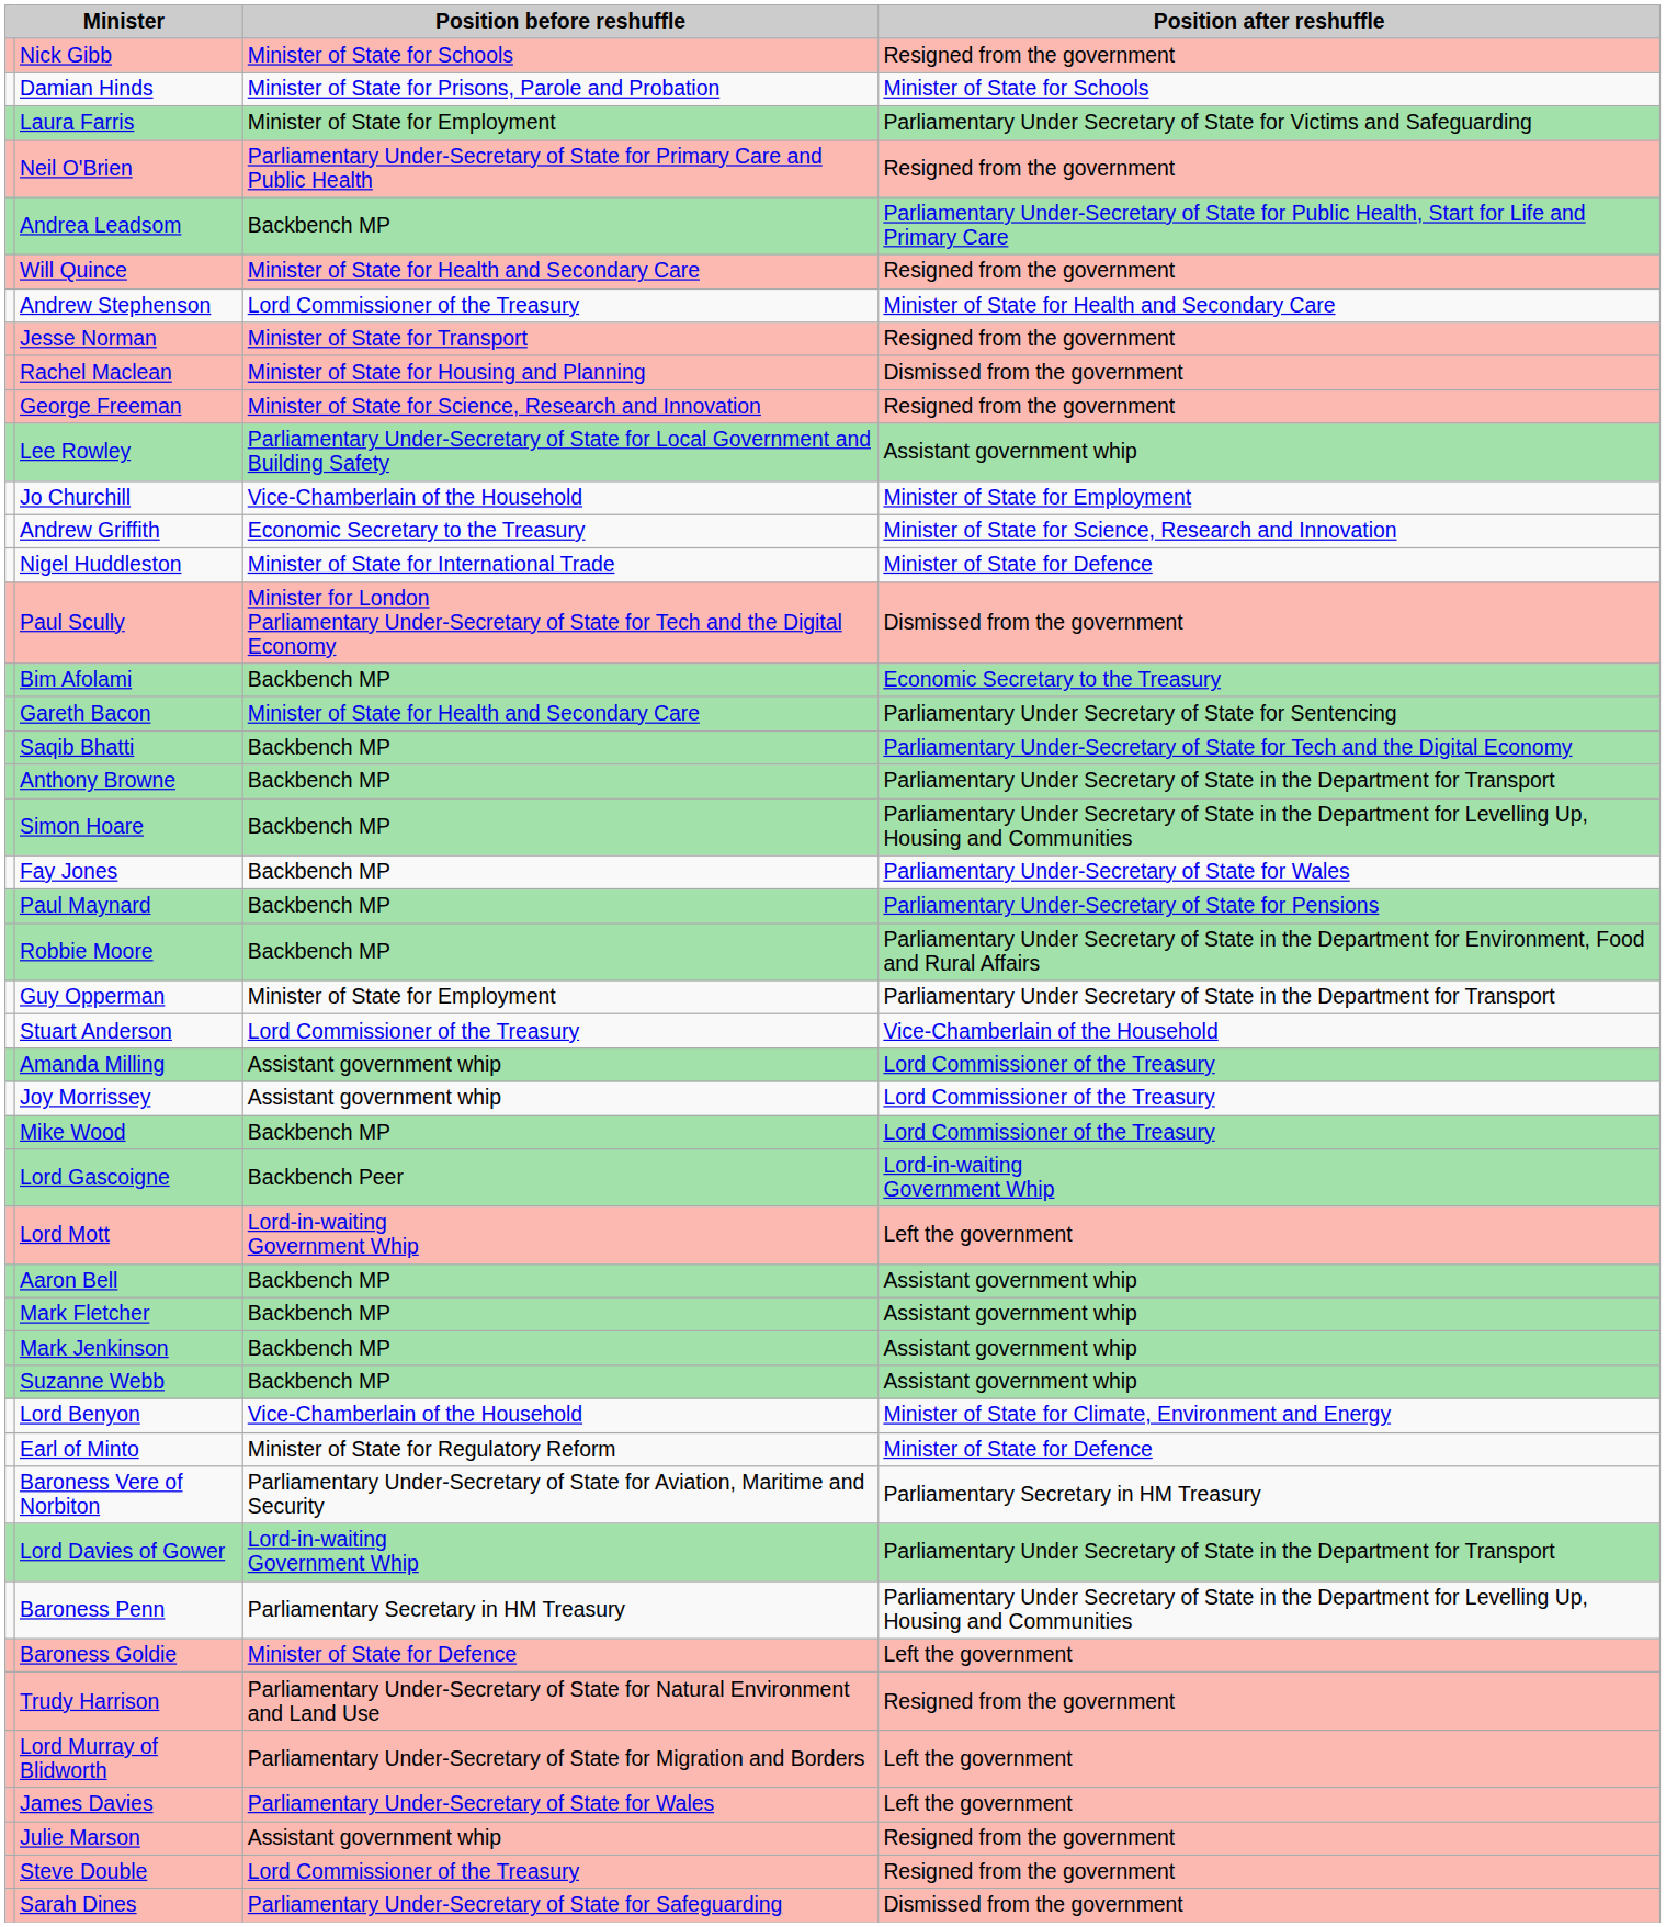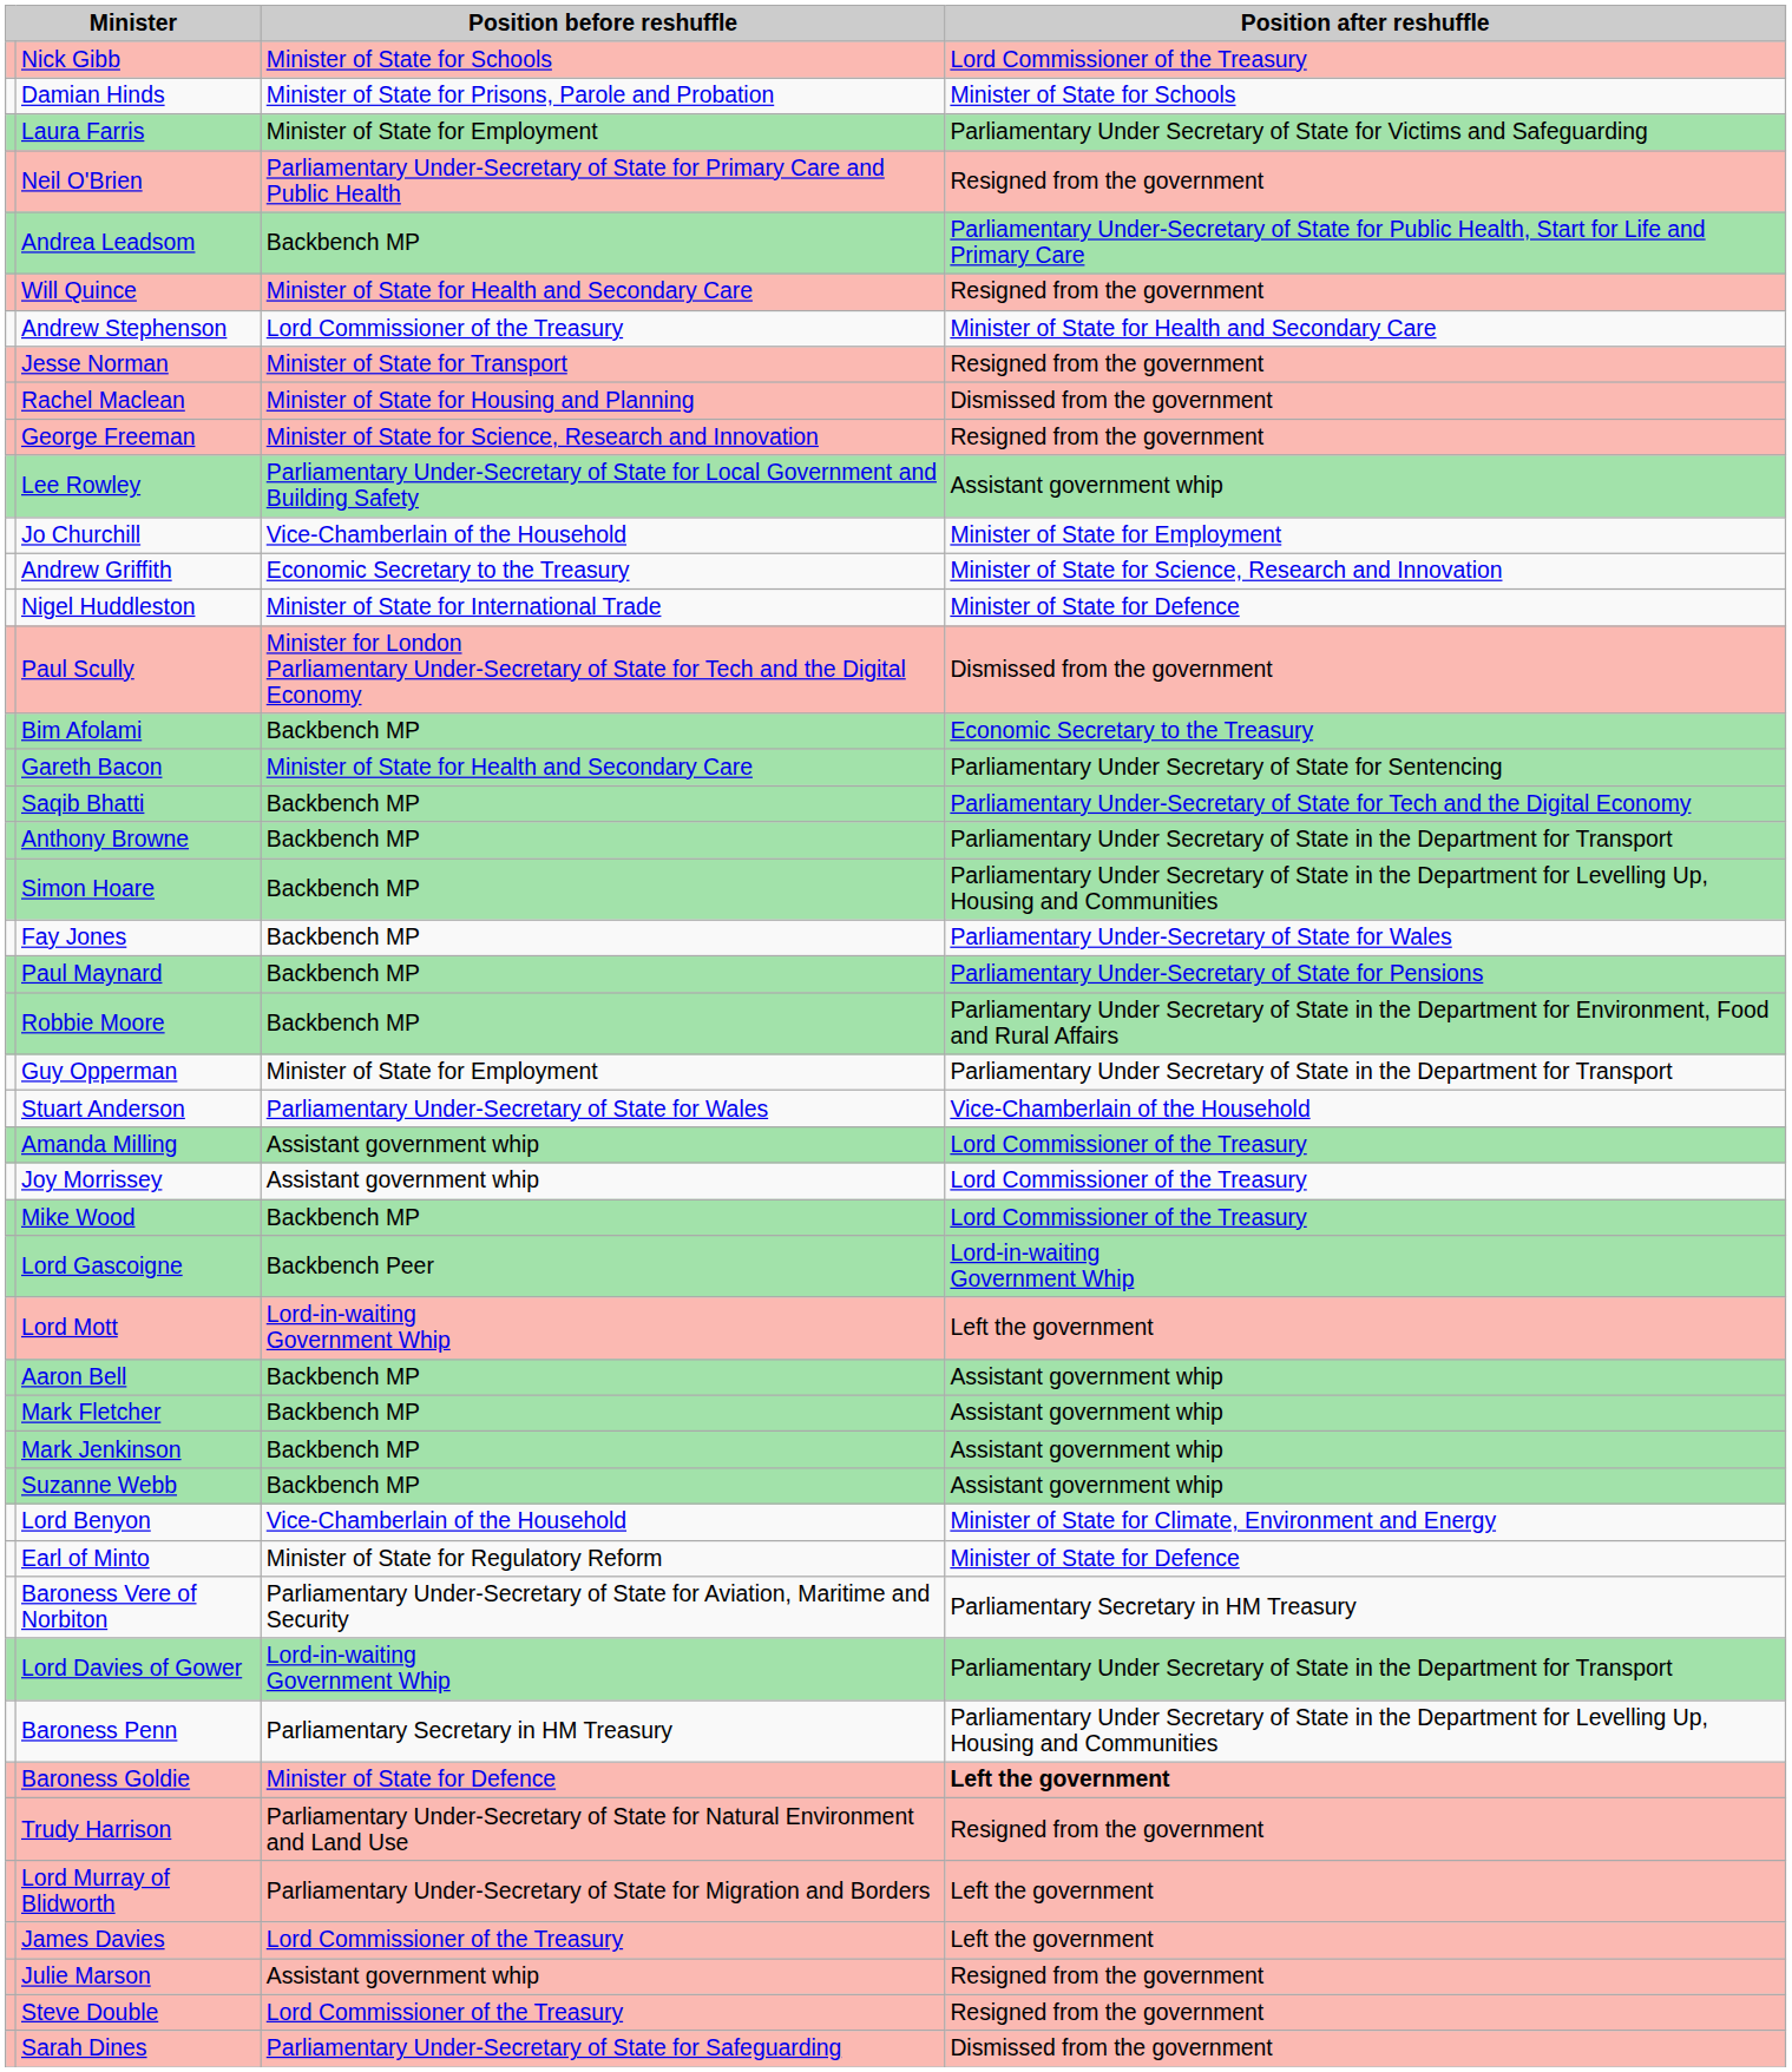Nick Gibb | Position after reshuffle: Resigned from the government -> Lord Commissioner of the Treasury
Stuart Anderson | Position before reshuffle: Lord Commissioner of the Treasury -> Parliamentary Under-Secretary of State for Wales
Baroness Goldie | Position after reshuffle: normal -> bold
James Davies | Position before reshuffle: Parliamentary Under-Secretary of State for Wales -> Lord Commissioner of the Treasury
